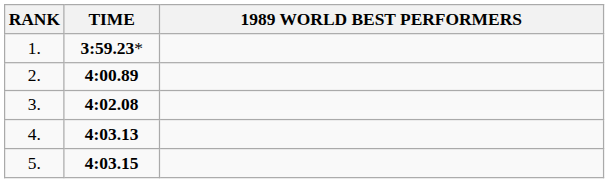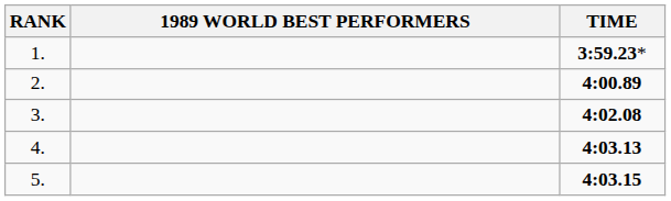columns swapped: 1989 WORLD BEST PERFORMERS <-> TIME
